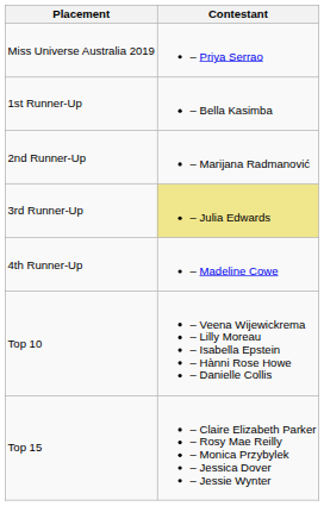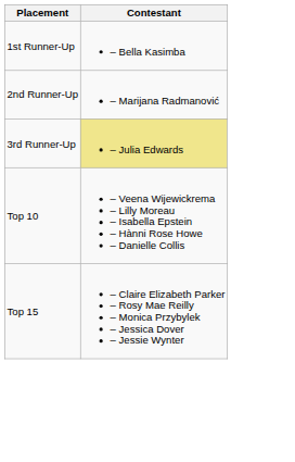- row: Miss Universe Australia 2019 | – Priya Serrao
- row: 4th Runner-Up | – Madeline Cowe
